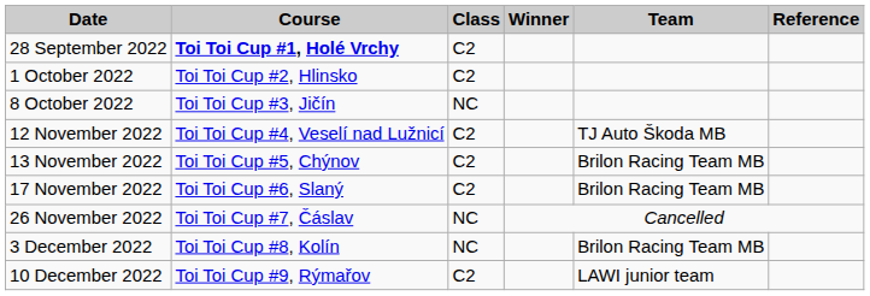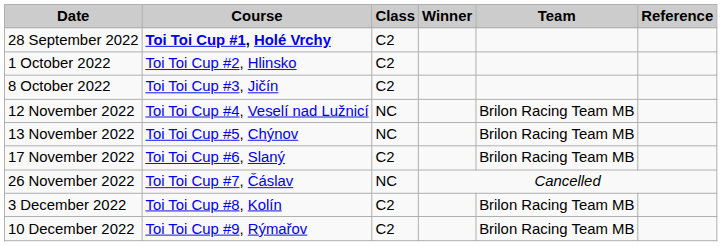8 October 2022 | Class: NC -> C2
12 November 2022 | Class: C2 -> NC
12 November 2022 | Team: TJ Auto Škoda MB -> Brilon Racing Team MB
13 November 2022 | Class: C2 -> NC
3 December 2022 | Class: NC -> C2
10 December 2022 | Team: LAWI junior team -> Brilon Racing Team MB
